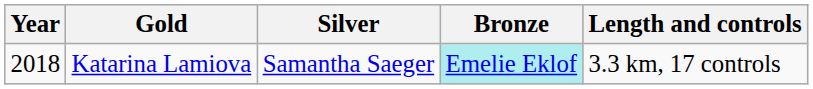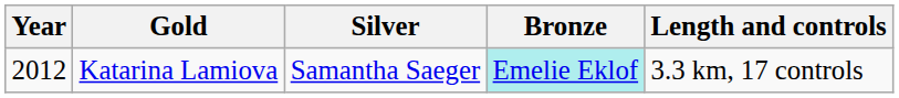Katarina Lamiova | Year: 2018 -> 2012
